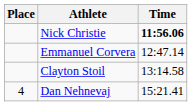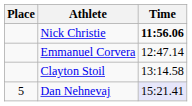Dan Nehnevaj | Place: 4 -> 5
Dan Nehnevaj | Time: no background -> lavender background
